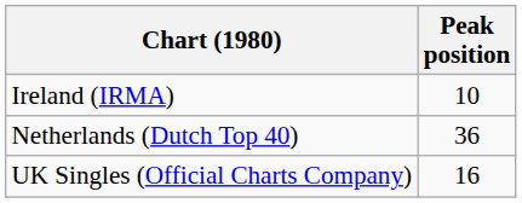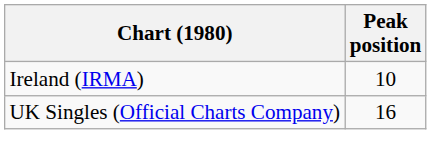- row: Netherlands (Dutch Top 40) | 36
